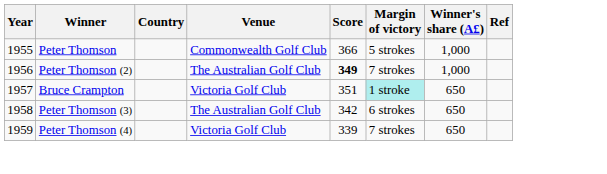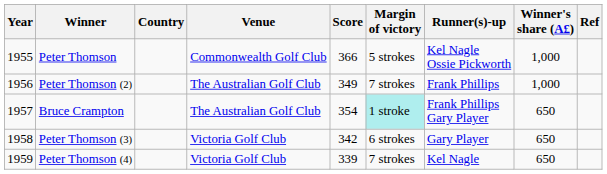+ column: Runner(s)-up | Kel Nagle Ossie Pickworth | Frank Phillips | Frank Phillips Gary Player | Gary Player | Kel Nagle
Peter Thomson (2) | Score: bold -> normal
Bruce Crampton | Venue: Victoria Golf Club -> The Australian Golf Club
Bruce Crampton | Score: 351 -> 354
Peter Thomson (3) | Venue: The Australian Golf Club -> Victoria Golf Club
